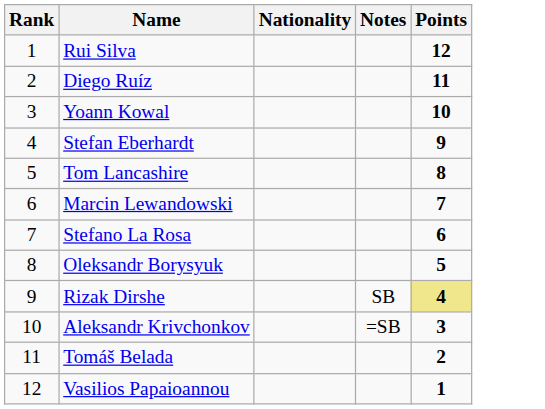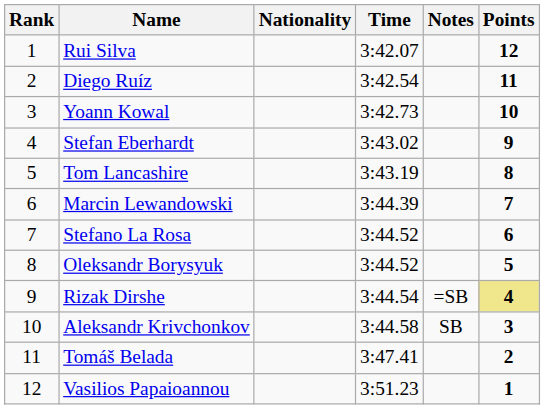+ column: Time | 3:42.07 | 3:42.54 | 3:42.73 | 3:43.02 | 3:43.19 | 3:44.39 | 3:44.52 | 3:44.52 | 3:44.54 | 3:44.58 | 3:47.41 | 3:51.23
Rizak Dirshe | Notes: SB -> =SB
Aleksandr Krivchonkov | Notes: =SB -> SB
